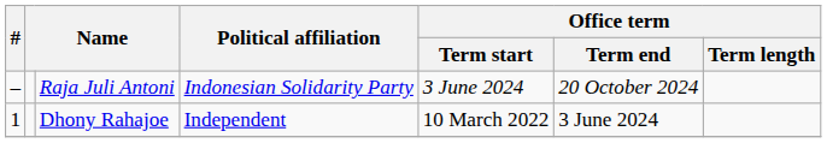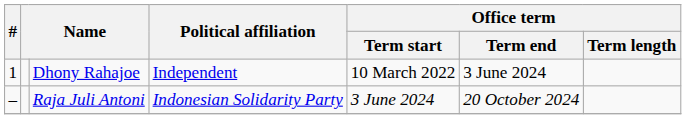rows swapped: Dhony Rahajoe <-> Raja Juli Antoni
